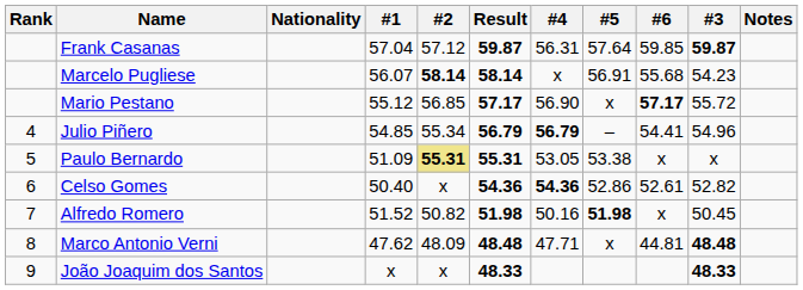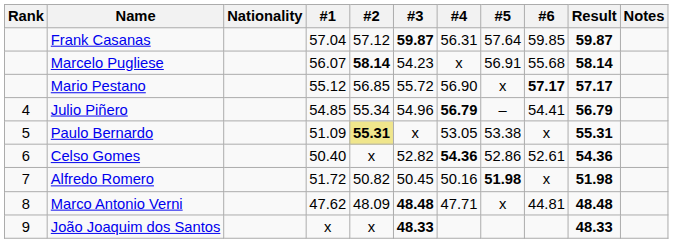columns swapped: #3 <-> Result
Alfredo Romero | #1: 51.52 -> 51.72
